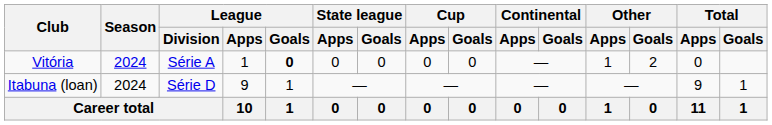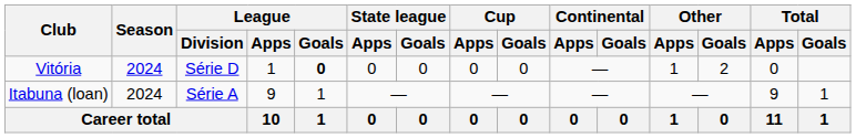Vitória | League / Division: Série A -> Série D
Itabuna (loan) | League / Division: Série D -> Série A
